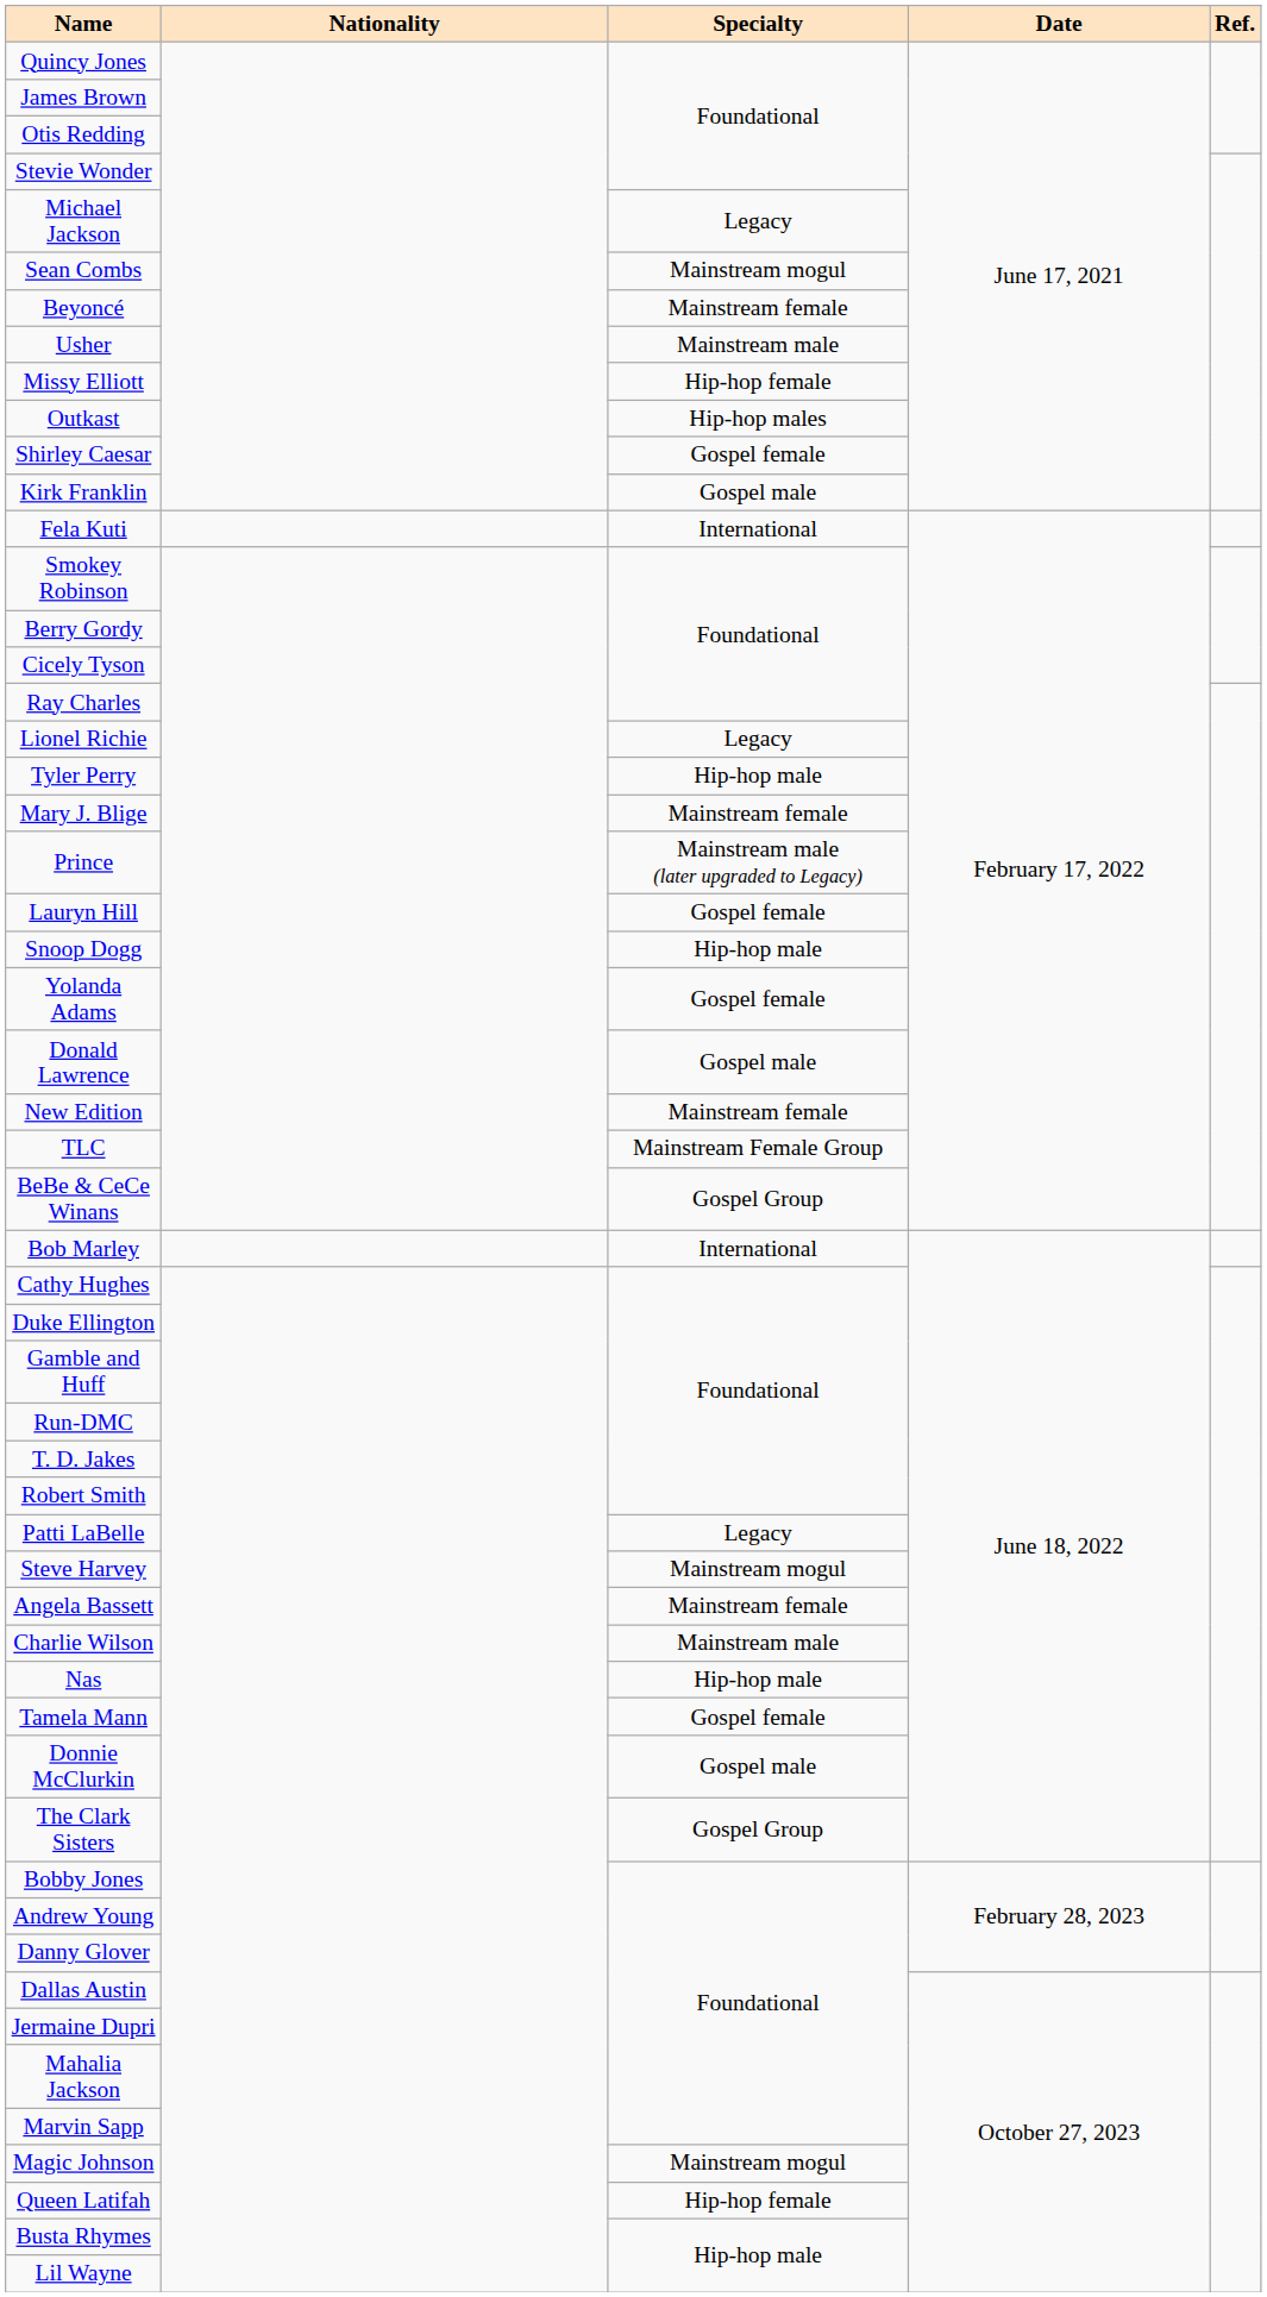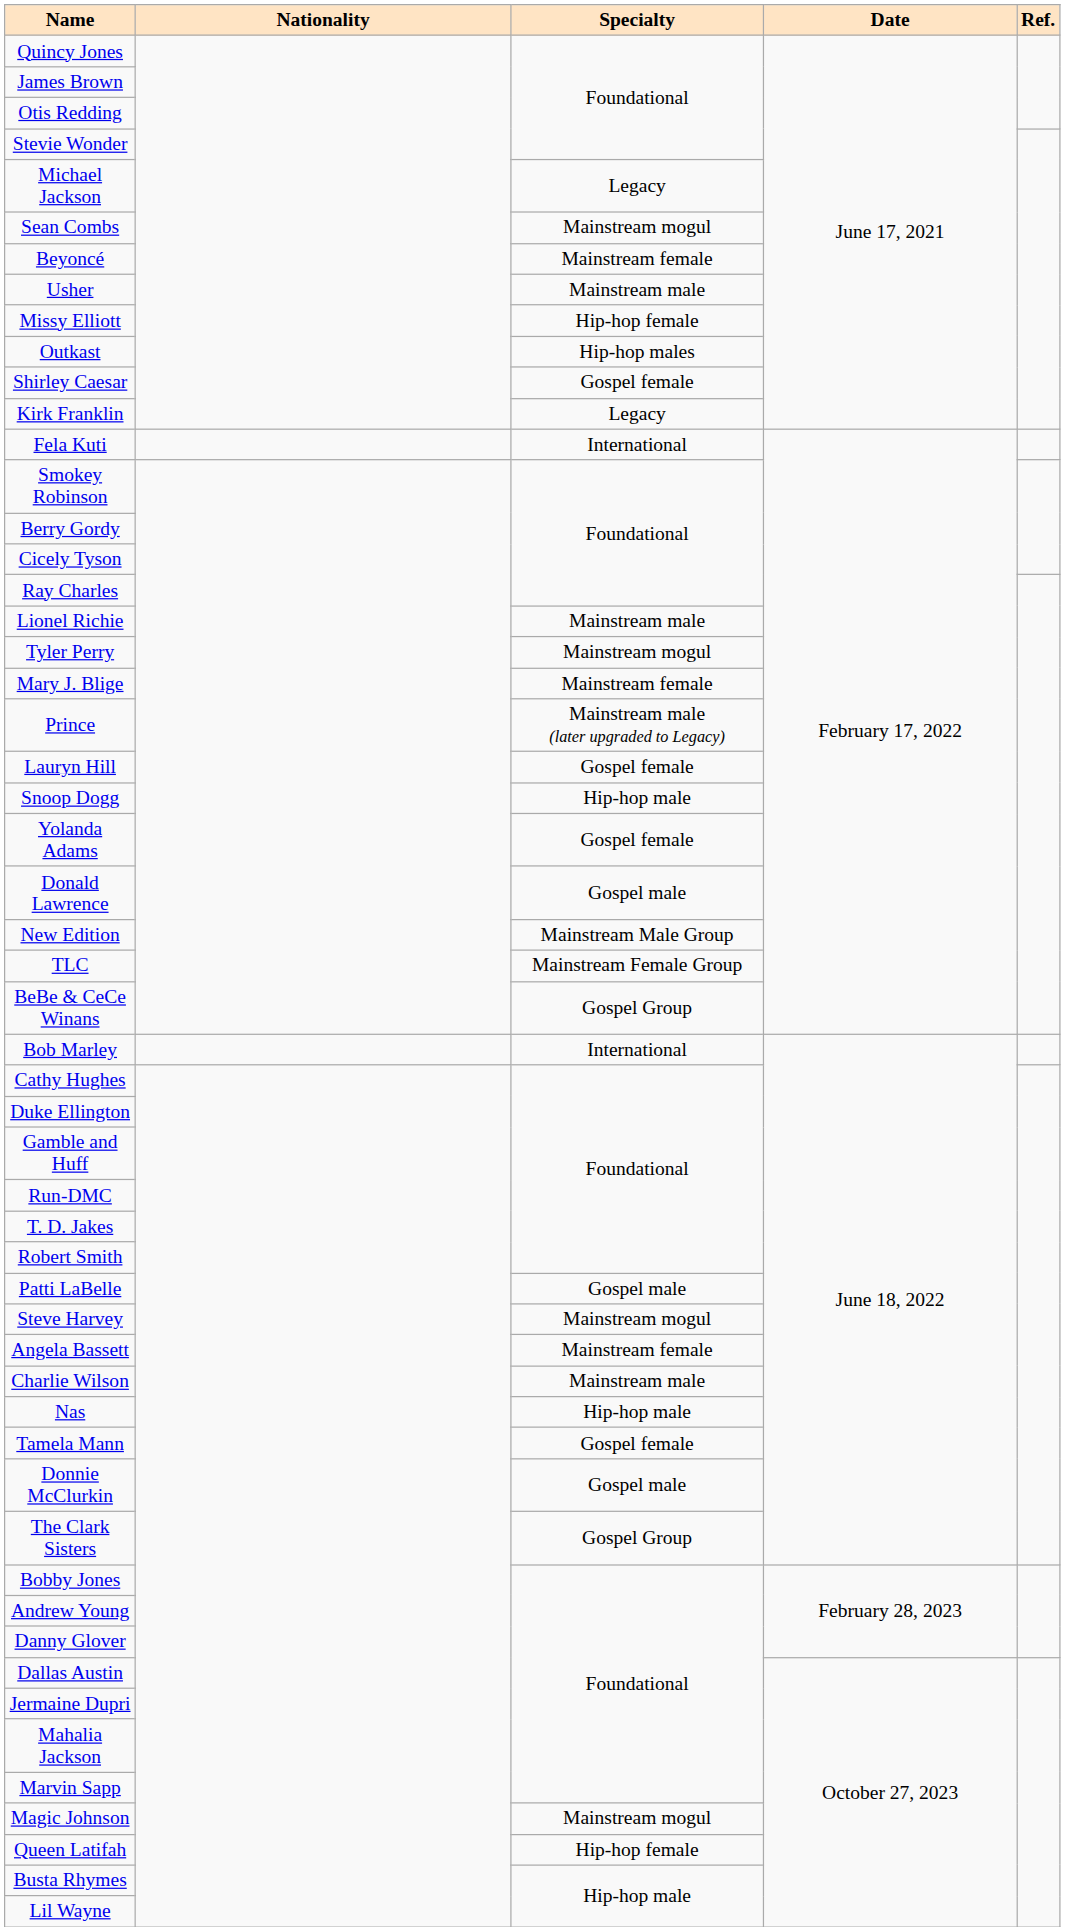Kirk Franklin | Specialty: Gospel male -> Legacy
Lionel Richie | Specialty: Legacy -> Mainstream male
Tyler Perry | Specialty: Hip-hop male -> Mainstream mogul
New Edition | Specialty: Mainstream female -> Mainstream Male Group
Patti LaBelle | Specialty: Legacy -> Gospel male
